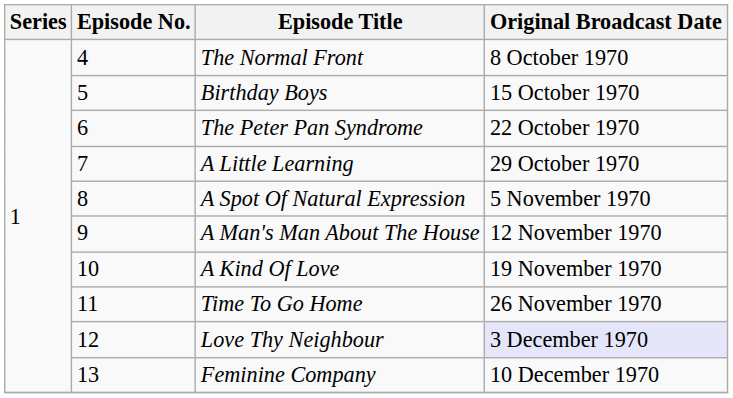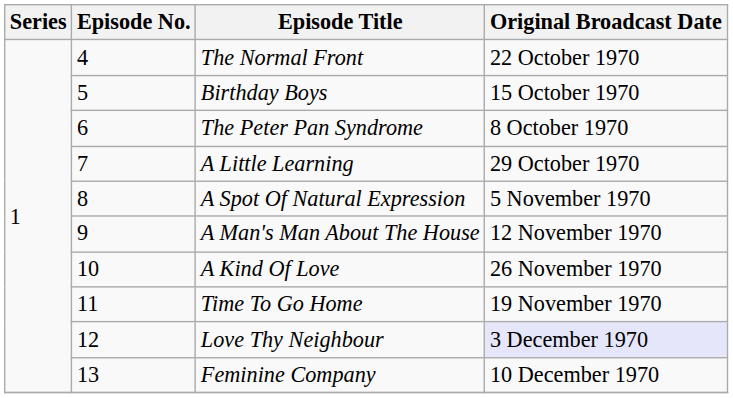The Normal Front | Original Broadcast Date: 8 October 1970 -> 22 October 1970
The Peter Pan Syndrome | Original Broadcast Date: 22 October 1970 -> 8 October 1970
A Kind Of Love | Original Broadcast Date: 19 November 1970 -> 26 November 1970
Time To Go Home | Original Broadcast Date: 26 November 1970 -> 19 November 1970
